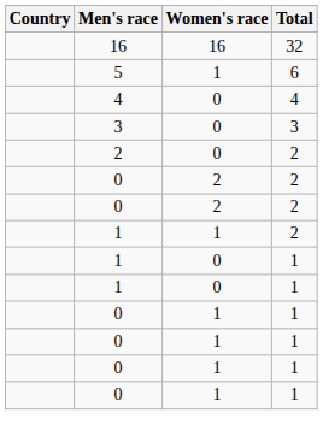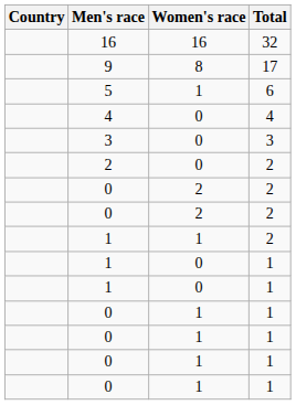+ row: 9 | 8 | 17
